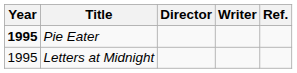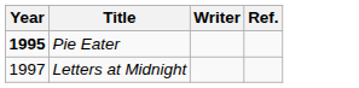- column: Director
Letters at Midnight | Year: 1995 -> 1997
